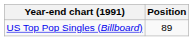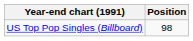US Top Pop Singles (Billboard) | Position: 89 -> 98
